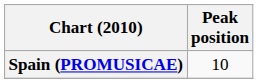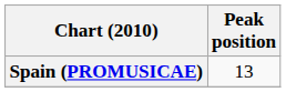Spain (PROMUSICAE) | Peak position: 10 -> 13
